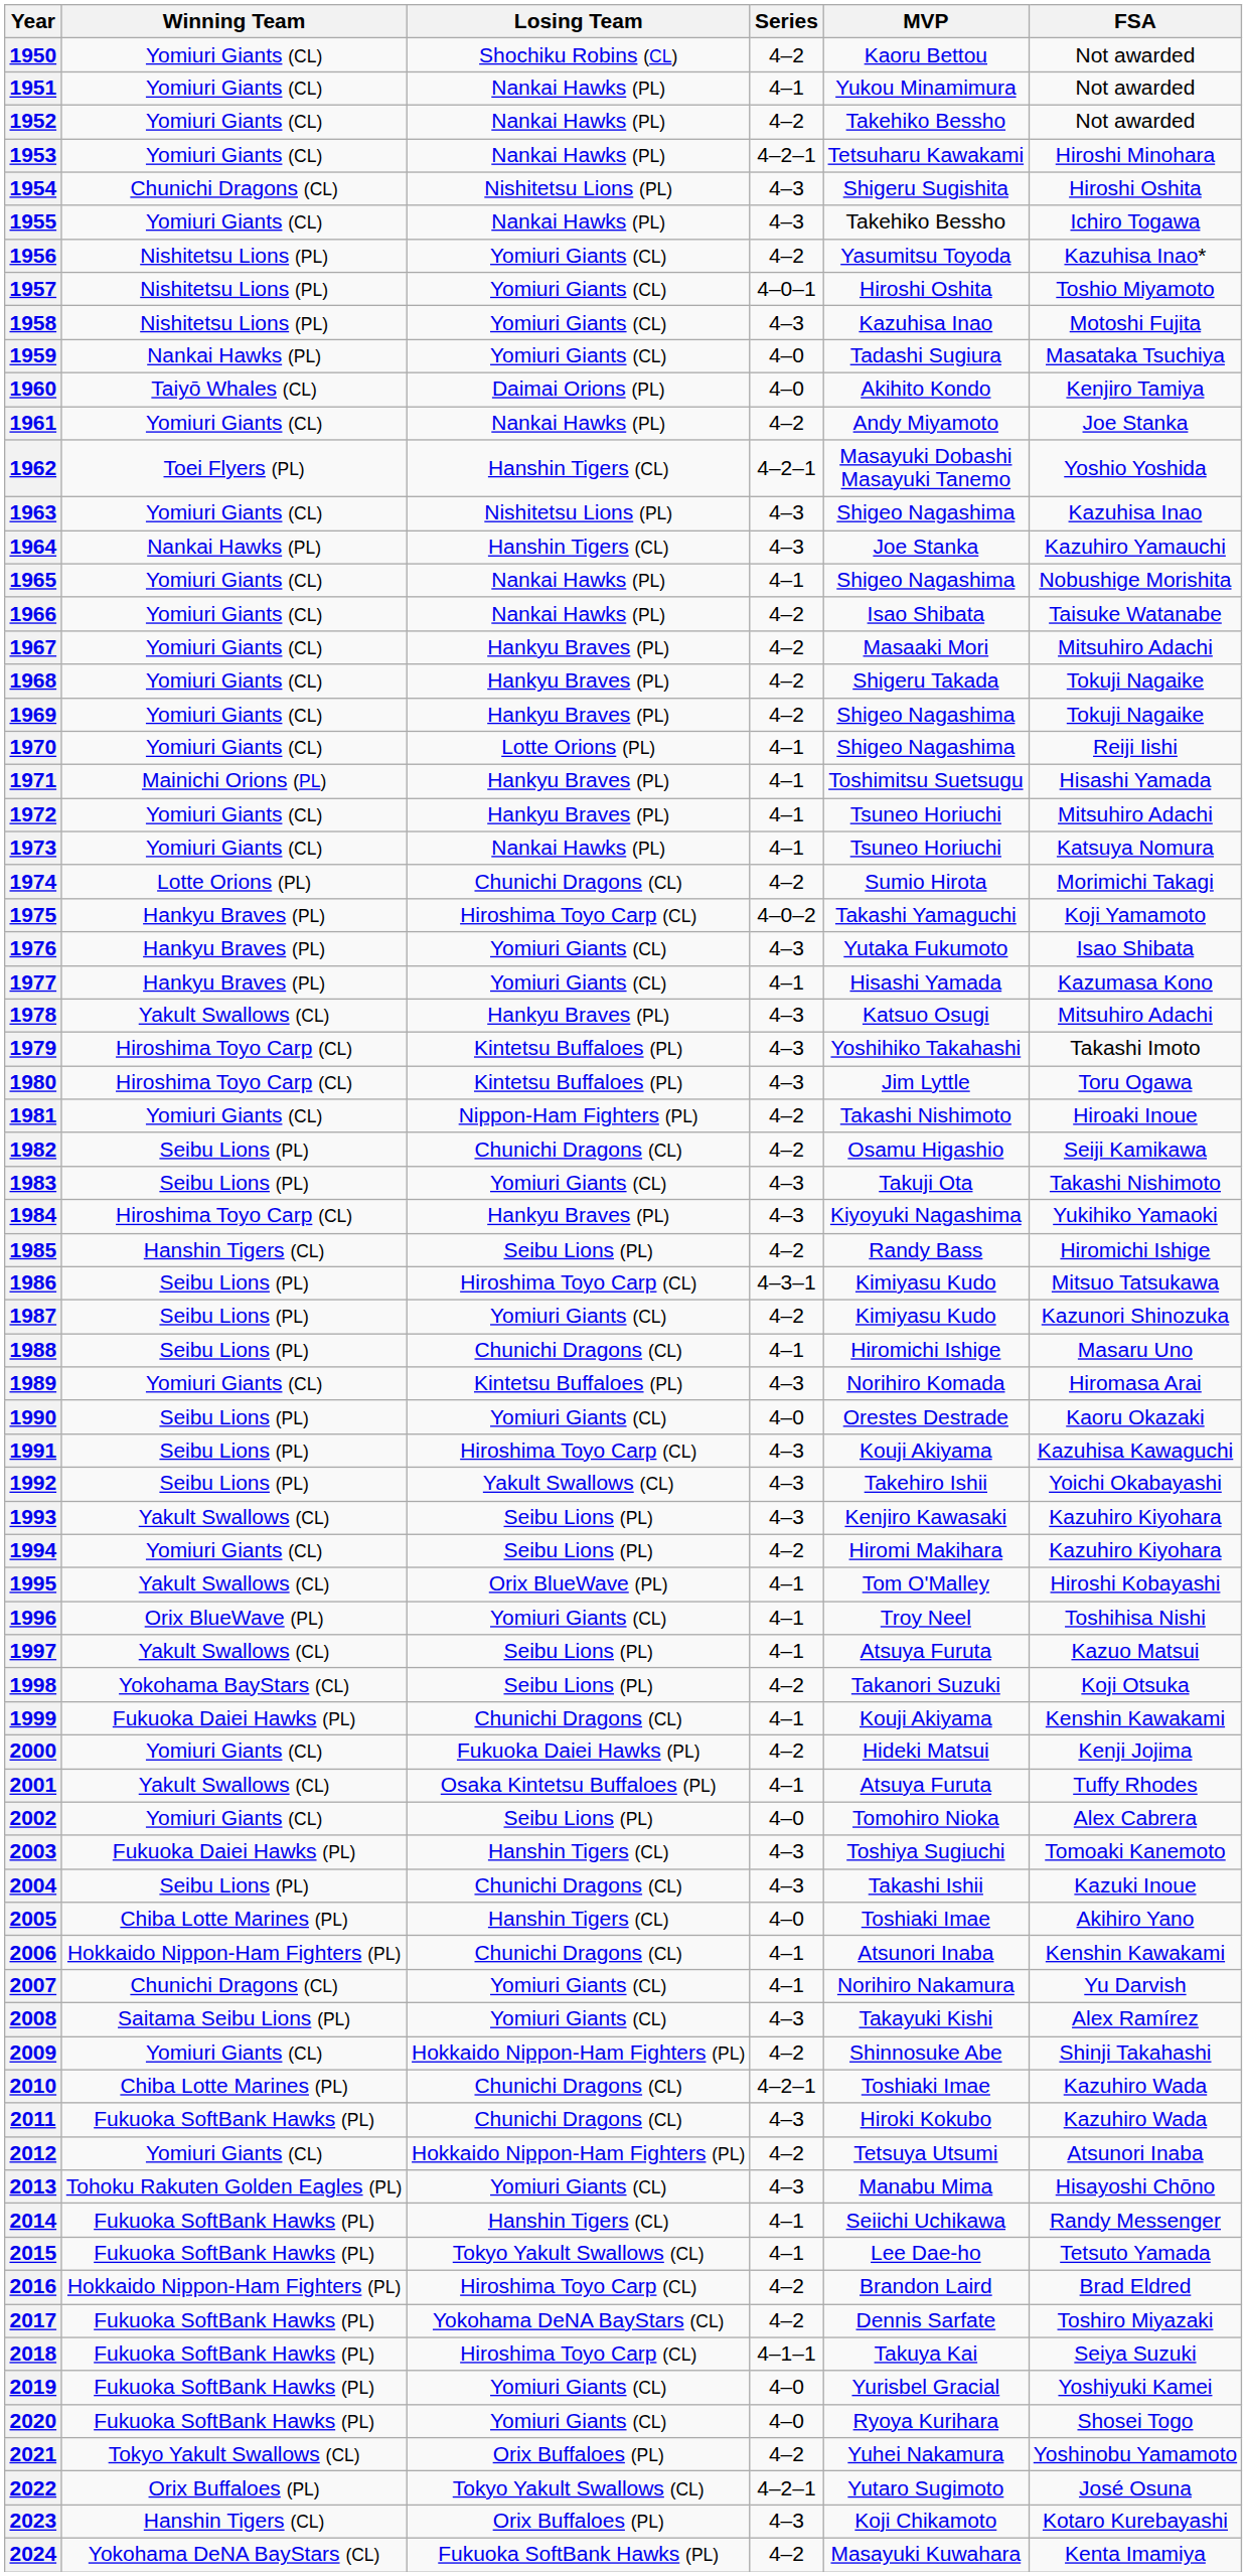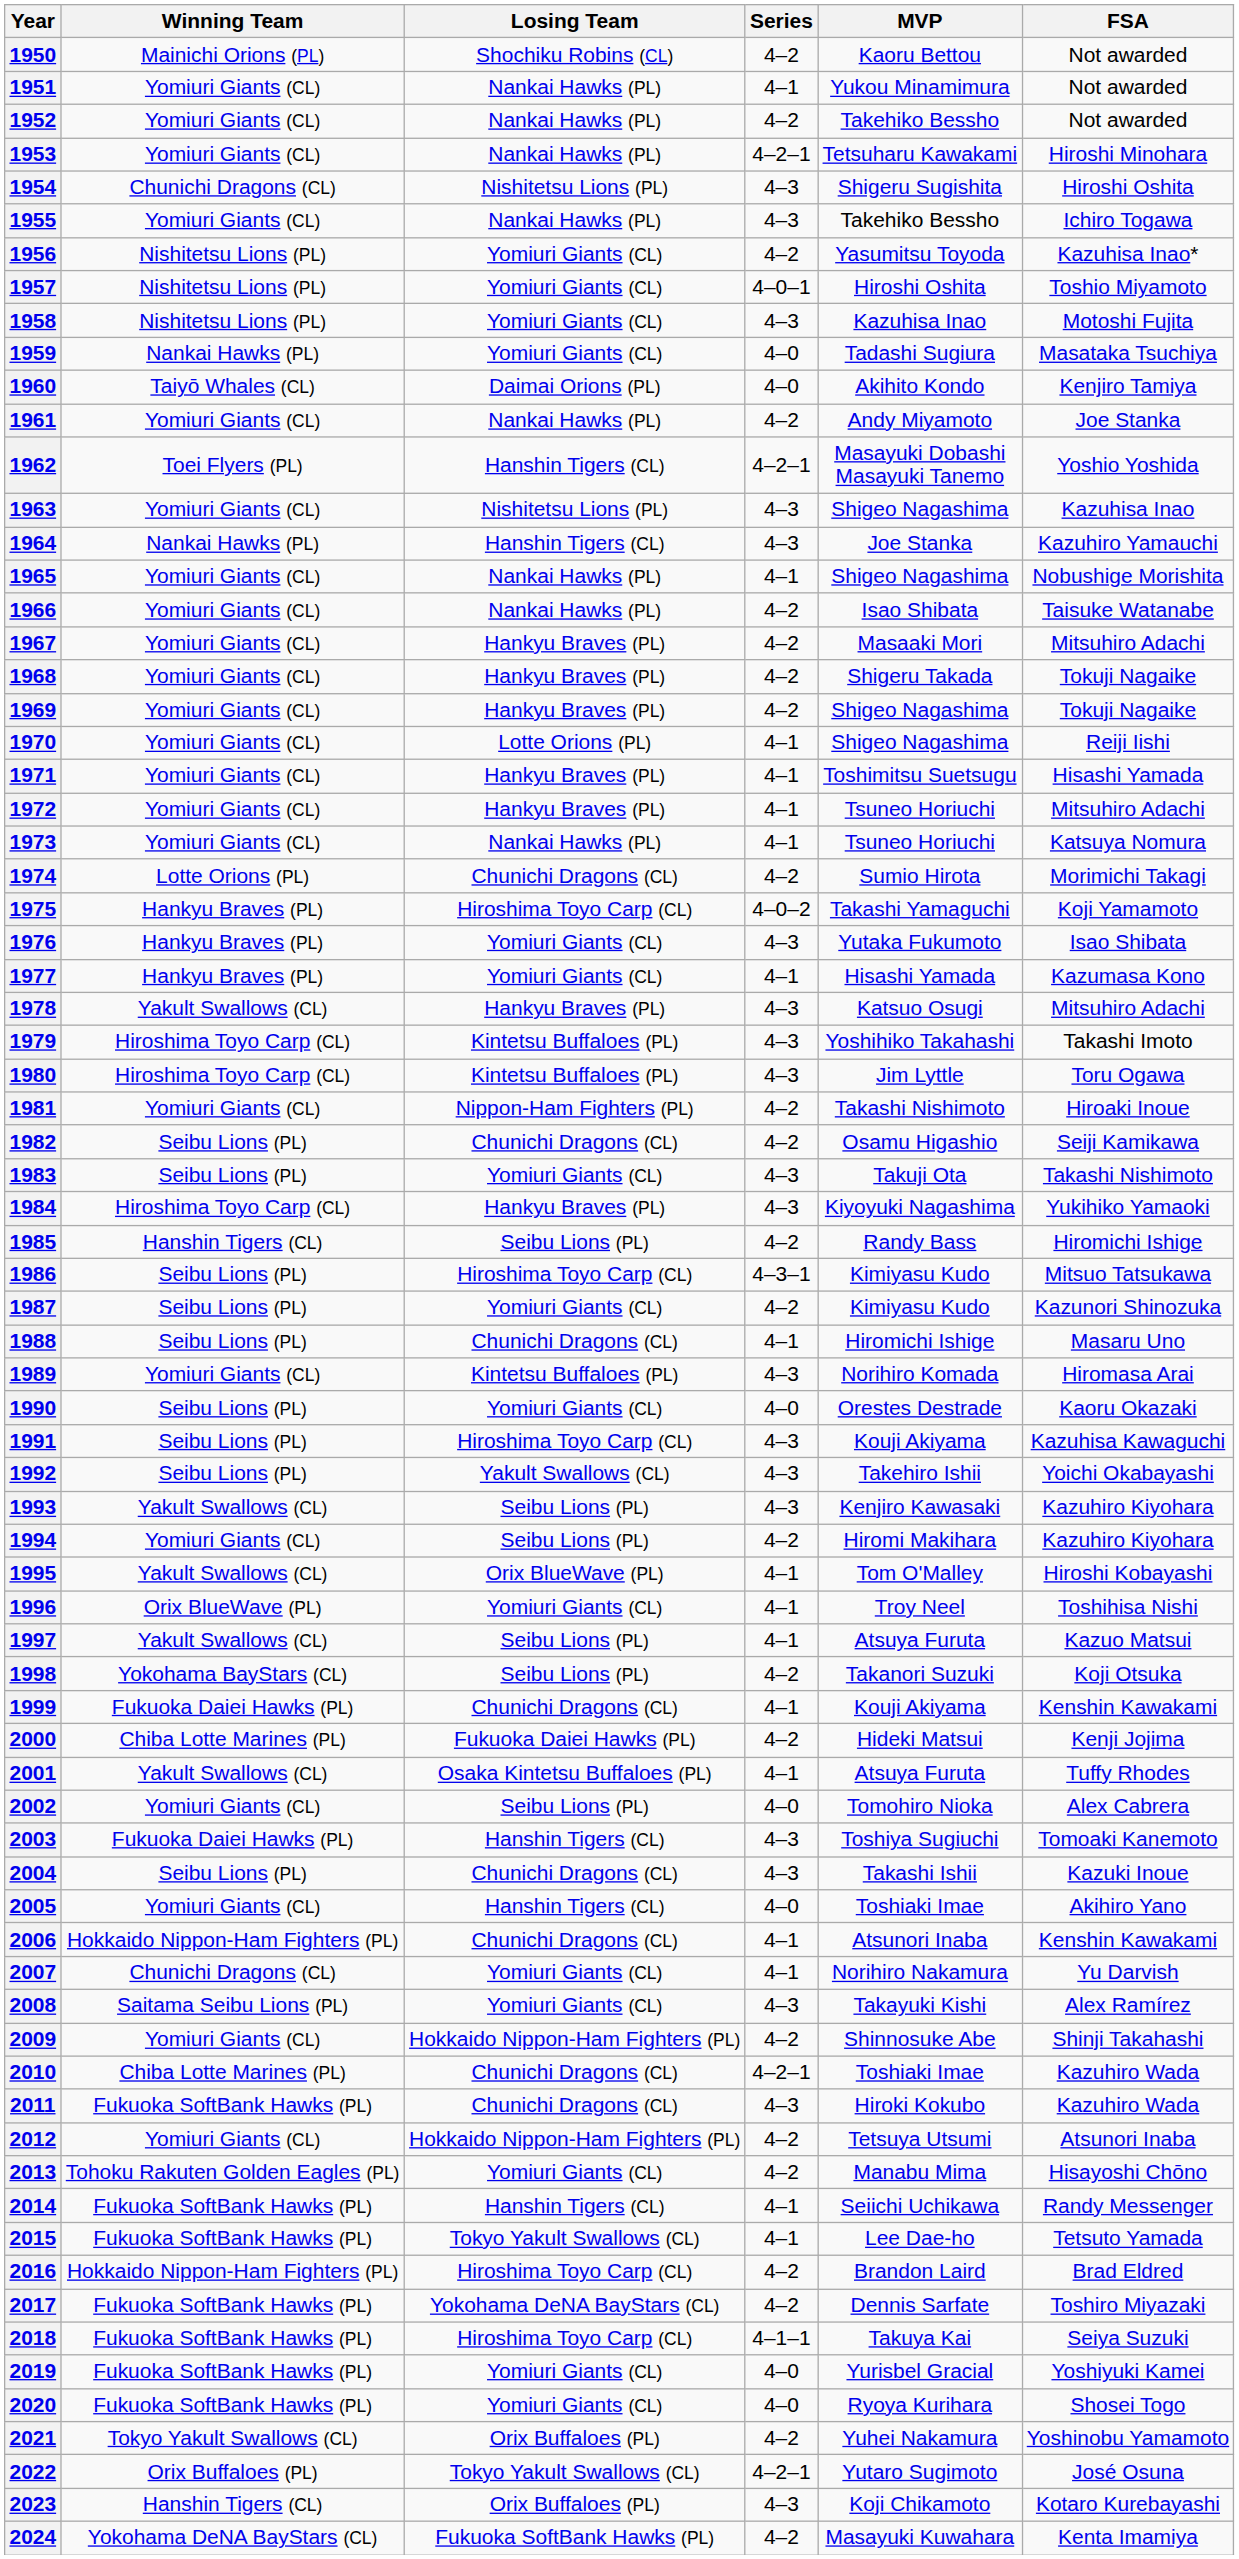1950 | Winning Team: Yomiuri Giants (CL) -> Mainichi Orions (PL)
1971 | Winning Team: Mainichi Orions (PL) -> Yomiuri Giants (CL)
2000 | Winning Team: Yomiuri Giants (CL) -> Chiba Lotte Marines (PL)
2005 | Winning Team: Chiba Lotte Marines (PL) -> Yomiuri Giants (CL)
2013 | Series: 4–3 -> 4–2
